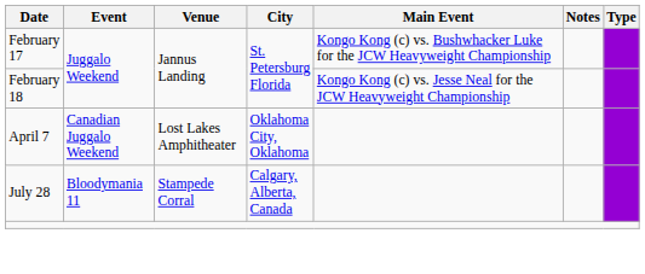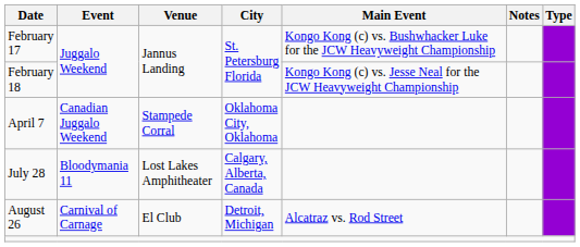April 7 | Venue: Lost Lakes Amphitheater -> Stampede Corral
July 28 | Venue: Stampede Corral -> Lost Lakes Amphitheater
+ row: August 26 | Carnival of Carnage | El Club | Detroit, Michigan | Alcatraz vs. Rod Street
